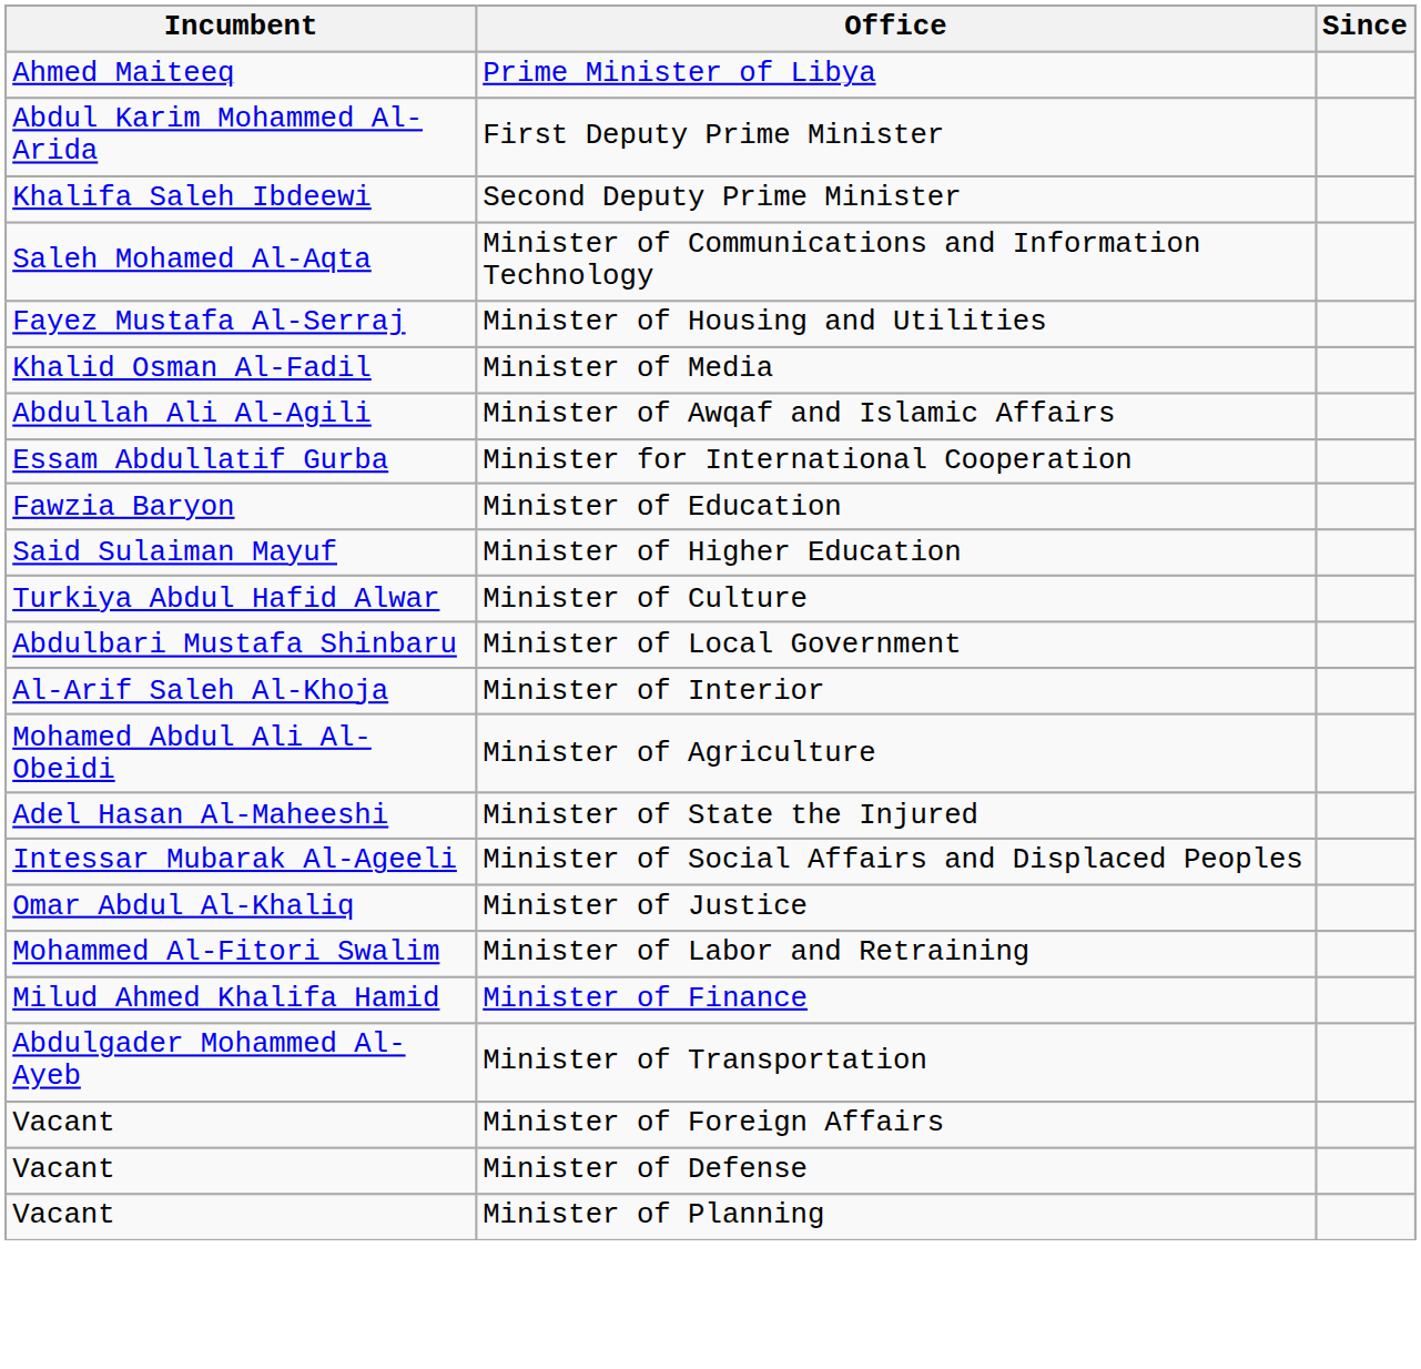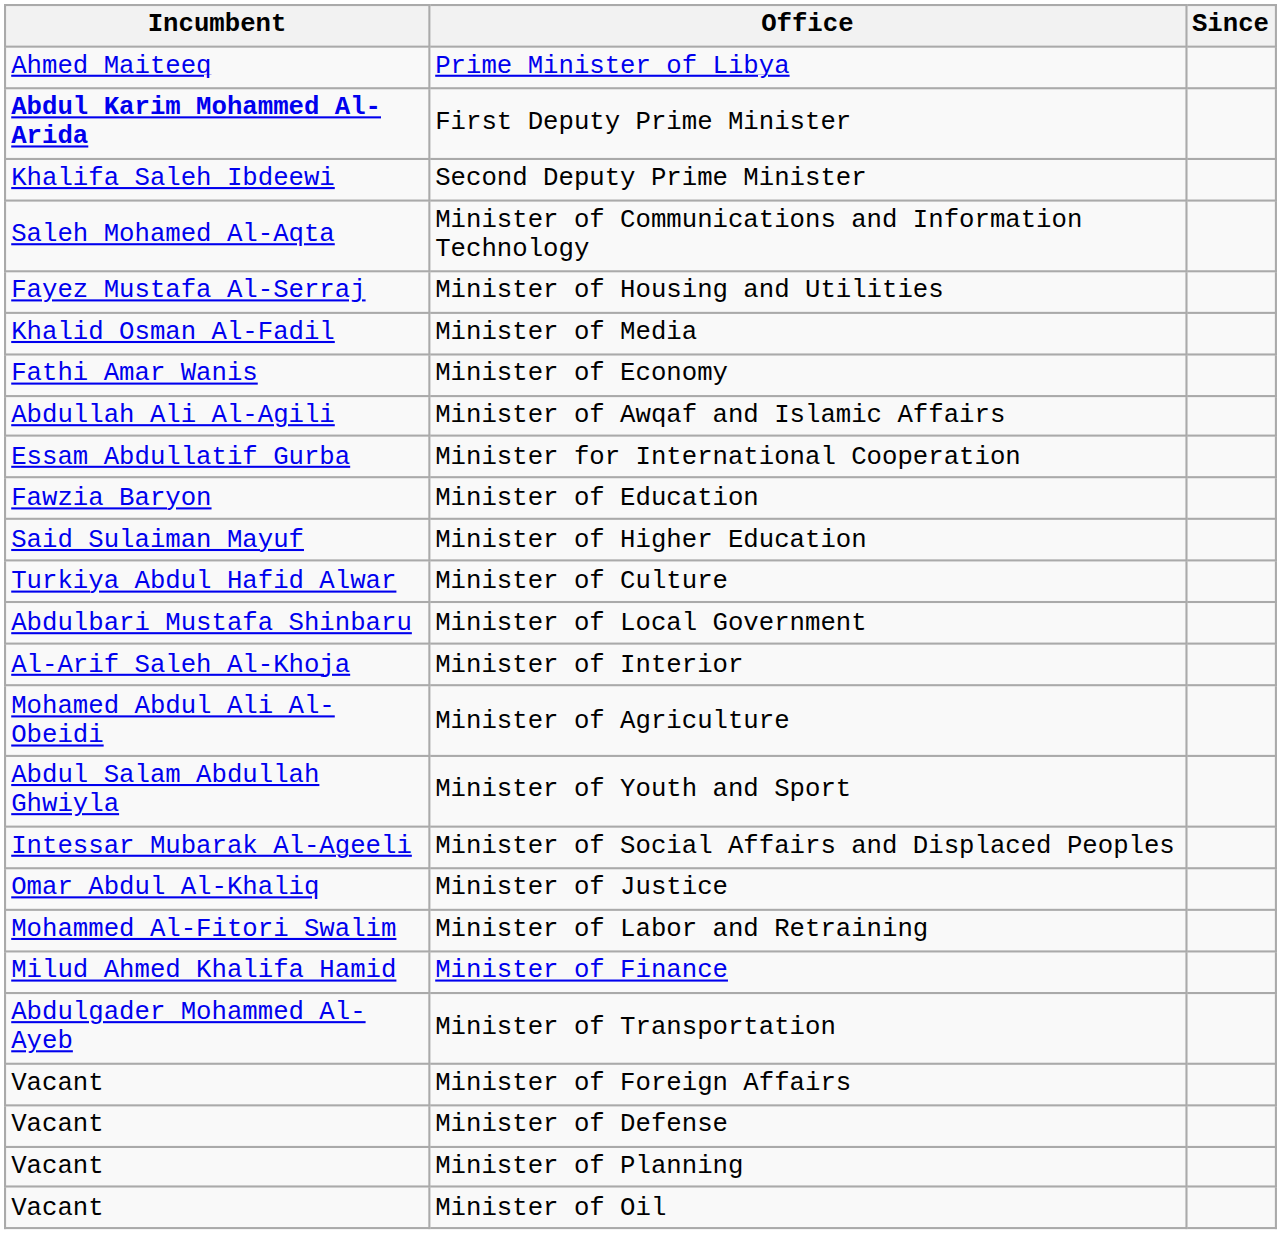First Deputy Prime Minister | Incumbent: normal -> bold
+ row: Fathi Amar Wanis | Minister of Economy
+ row: Abdul Salam Abdullah Ghwiyla | Minister of Youth and Sport
- row: Adel Hasan Al-Maheeshi | Minister of State the Injured
+ row: Vacant | Minister of Oil
